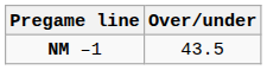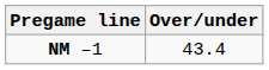NM –1 | Over/under: 43.5 -> 43.4
